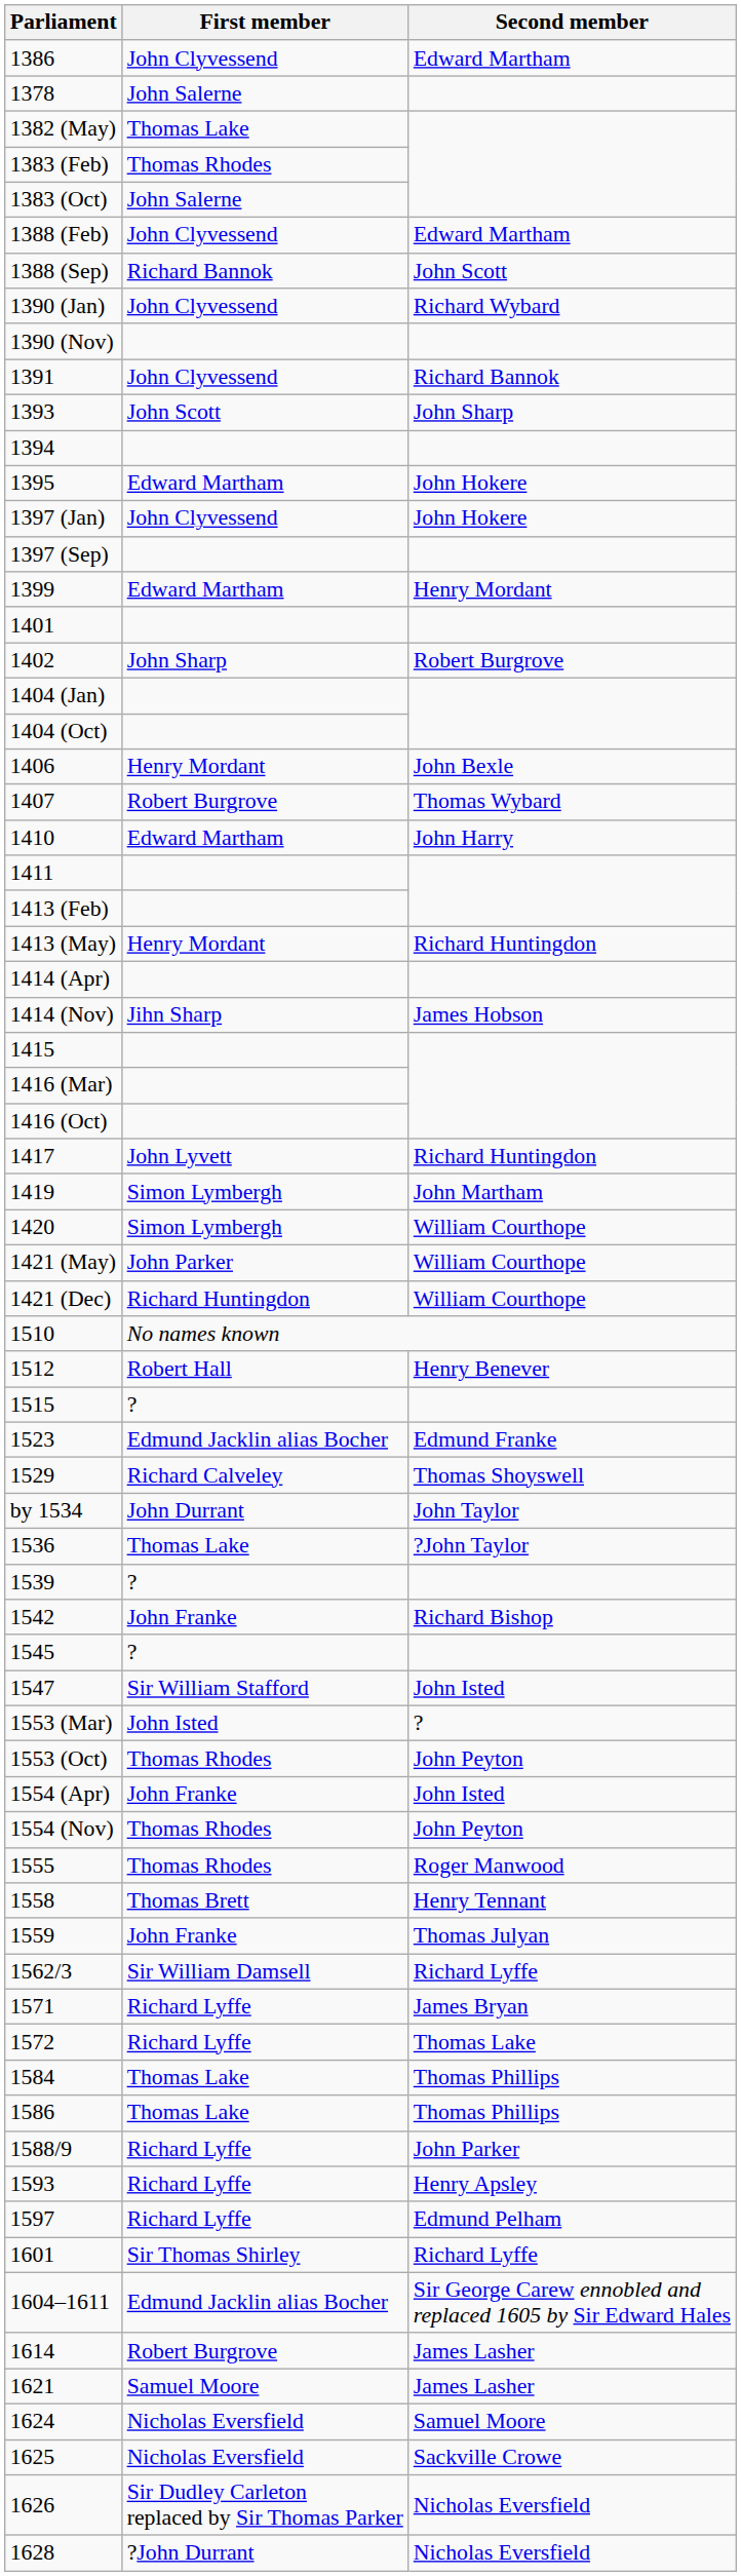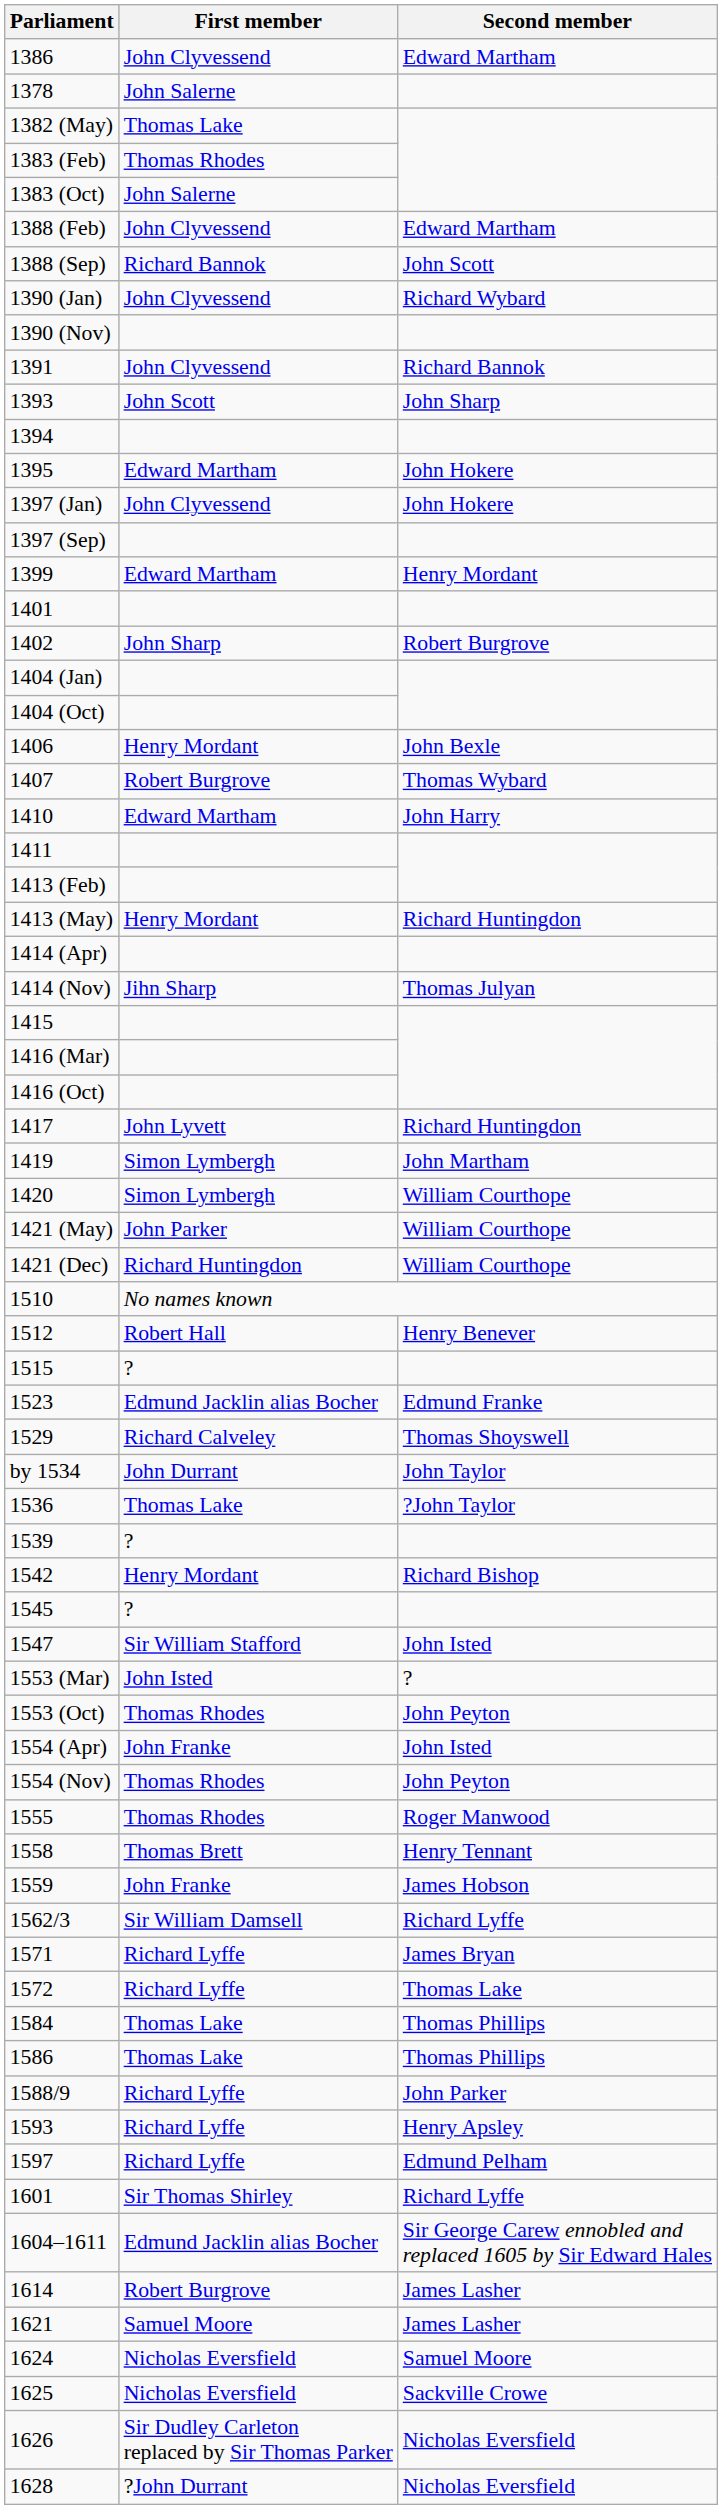1414 (Nov) | Second member: James Hobson -> Thomas Julyan
1542 | First member: John Franke -> Henry Mordant
1559 | Second member: Thomas Julyan -> James Hobson
